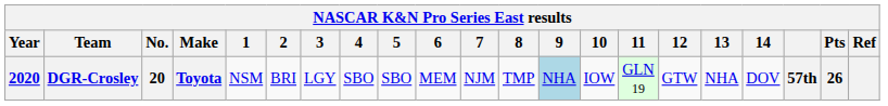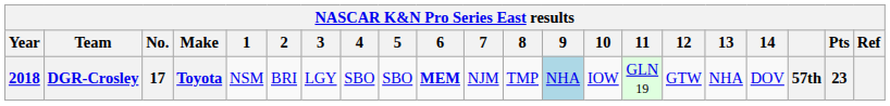DGR-Crosley | Year: 2020 -> 2018
DGR-Crosley | No.: 20 -> 17
DGR-Crosley | 6: normal -> bold
DGR-Crosley | Pts: 26 -> 23
